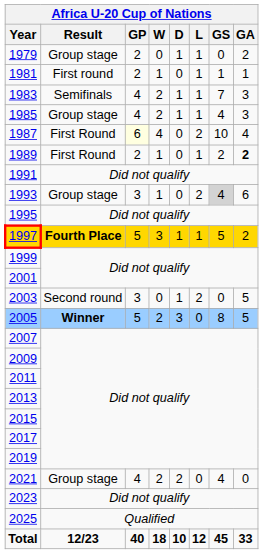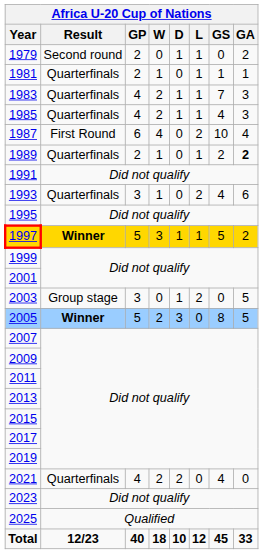1979 | Result: Group stage -> Second round
1981 | Result: First round -> Quarterfinals
1983 | Result: Semifinals -> Quarterfinals
1985 | Result: Group stage -> Quarterfinals
1987 | GP: lightyellow background -> no background
1989 | Result: First Round -> Quarterfinals
1993 | Result: Group stage -> Quarterfinals
1993 | GS: lightgrey background -> no background
1997 | Result: Fourth Place -> Winner
2003 | Result: Second round -> Group stage
2021 | Result: Group stage -> Quarterfinals
